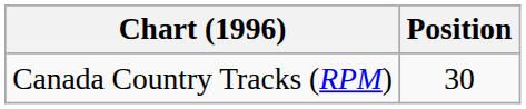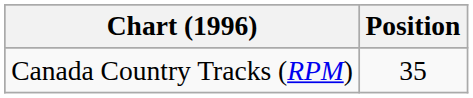Canada Country Tracks (RPM) | Position: 30 -> 35
